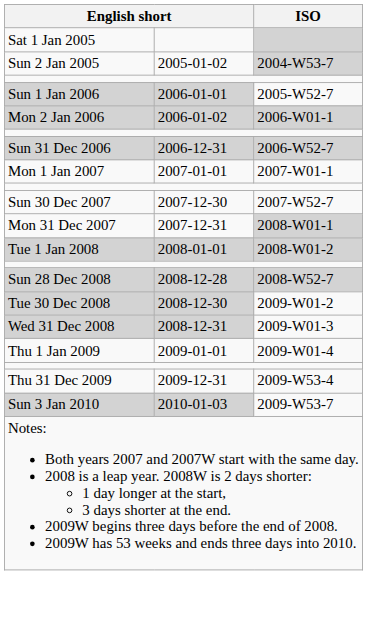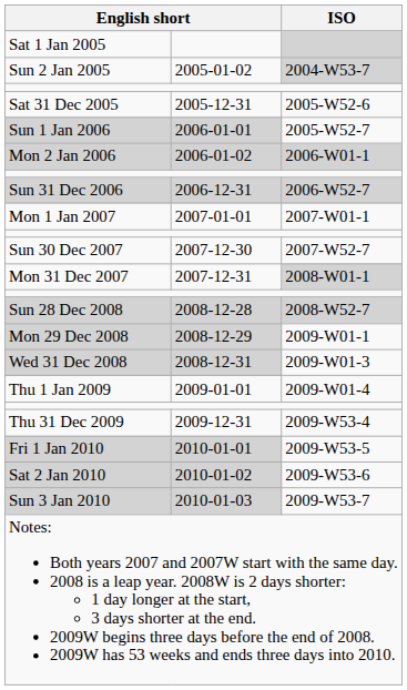+ row: Sat 31 Dec 2005 | 2005-12-31 | 2005-W52-6
- row: Tue 1 Jan 2008 | 2008-01-01 | 2008-W01-2
+ row: Mon 29 Dec 2008 | 2008-12-29 | 2009-W01-1
- row: Tue 30 Dec 2008 | 2008-12-30 | 2009-W01-2
+ row: Fri 1 Jan 2010 | 2010-01-01 | 2009-W53-5
+ row: Sat 2 Jan 2010 | 2010-01-02 | 2009-W53-6
